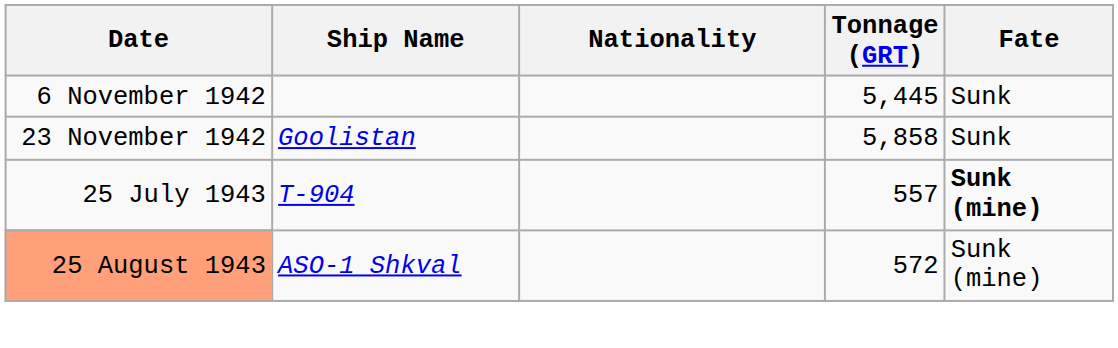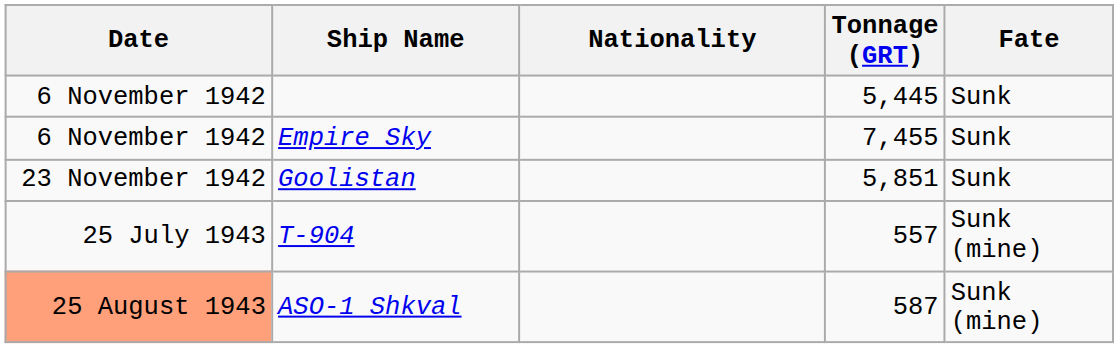+ row: 6 November 1942 | Empire Sky | 7,455 | Sunk
Goolistan | Tonnage (GRT): 5,858 -> 5,851
T-904 | Fate: bold -> normal
ASO-1 Shkval | Tonnage (GRT): 572 -> 587
